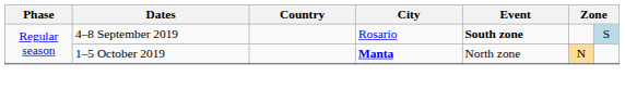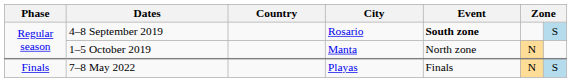1–5 October 2019 | City: bold -> normal
+ row: Finals | 7–8 May 2022 | Playas | Finals | N | S
